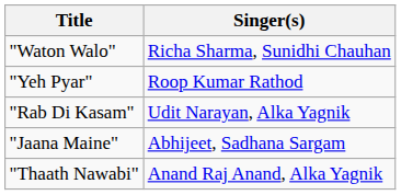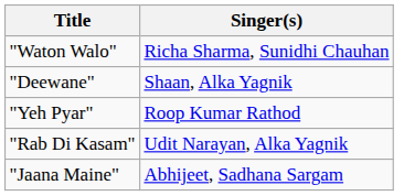+ row: "Deewane" | Shaan, Alka Yagnik
- row: "Thaath Nawabi" | Anand Raj Anand, Alka Yagnik
